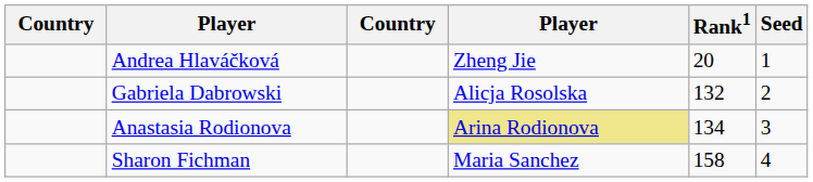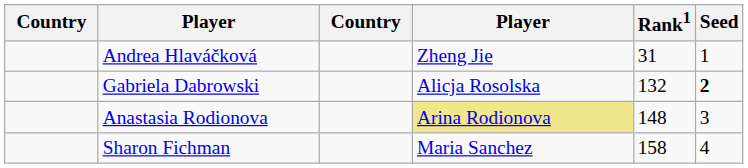Andrea Hlaváčková | Rank1: 20 -> 31
Gabriela Dabrowski | Seed: normal -> bold
Anastasia Rodionova | Rank1: 134 -> 148
